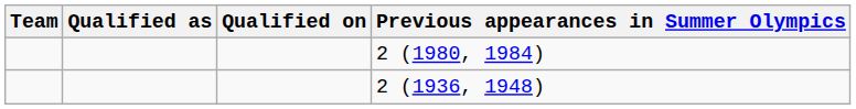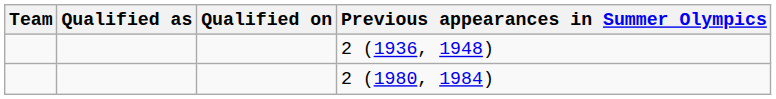rows swapped: 2 (1936, 1948) <-> 2 (1980, 1984)
